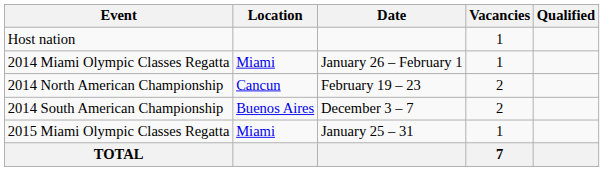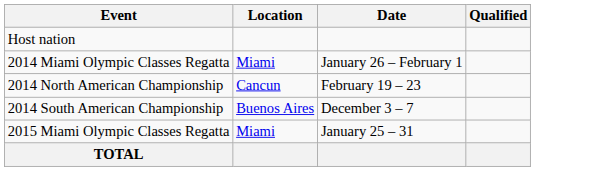- column: Vacancies | 1 | 1 | 2 | 2 | 1 | 7
